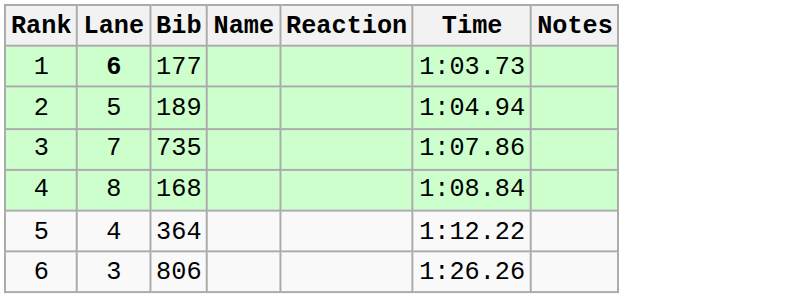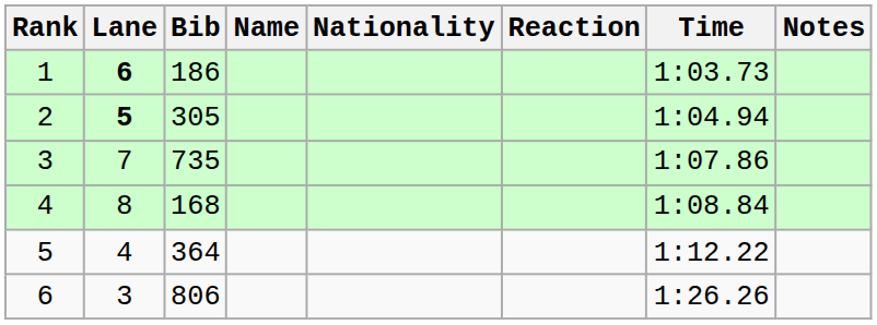+ column: Nationality
1 | Bib: 177 -> 186
2 | Lane: normal -> bold
2 | Bib: 189 -> 305
